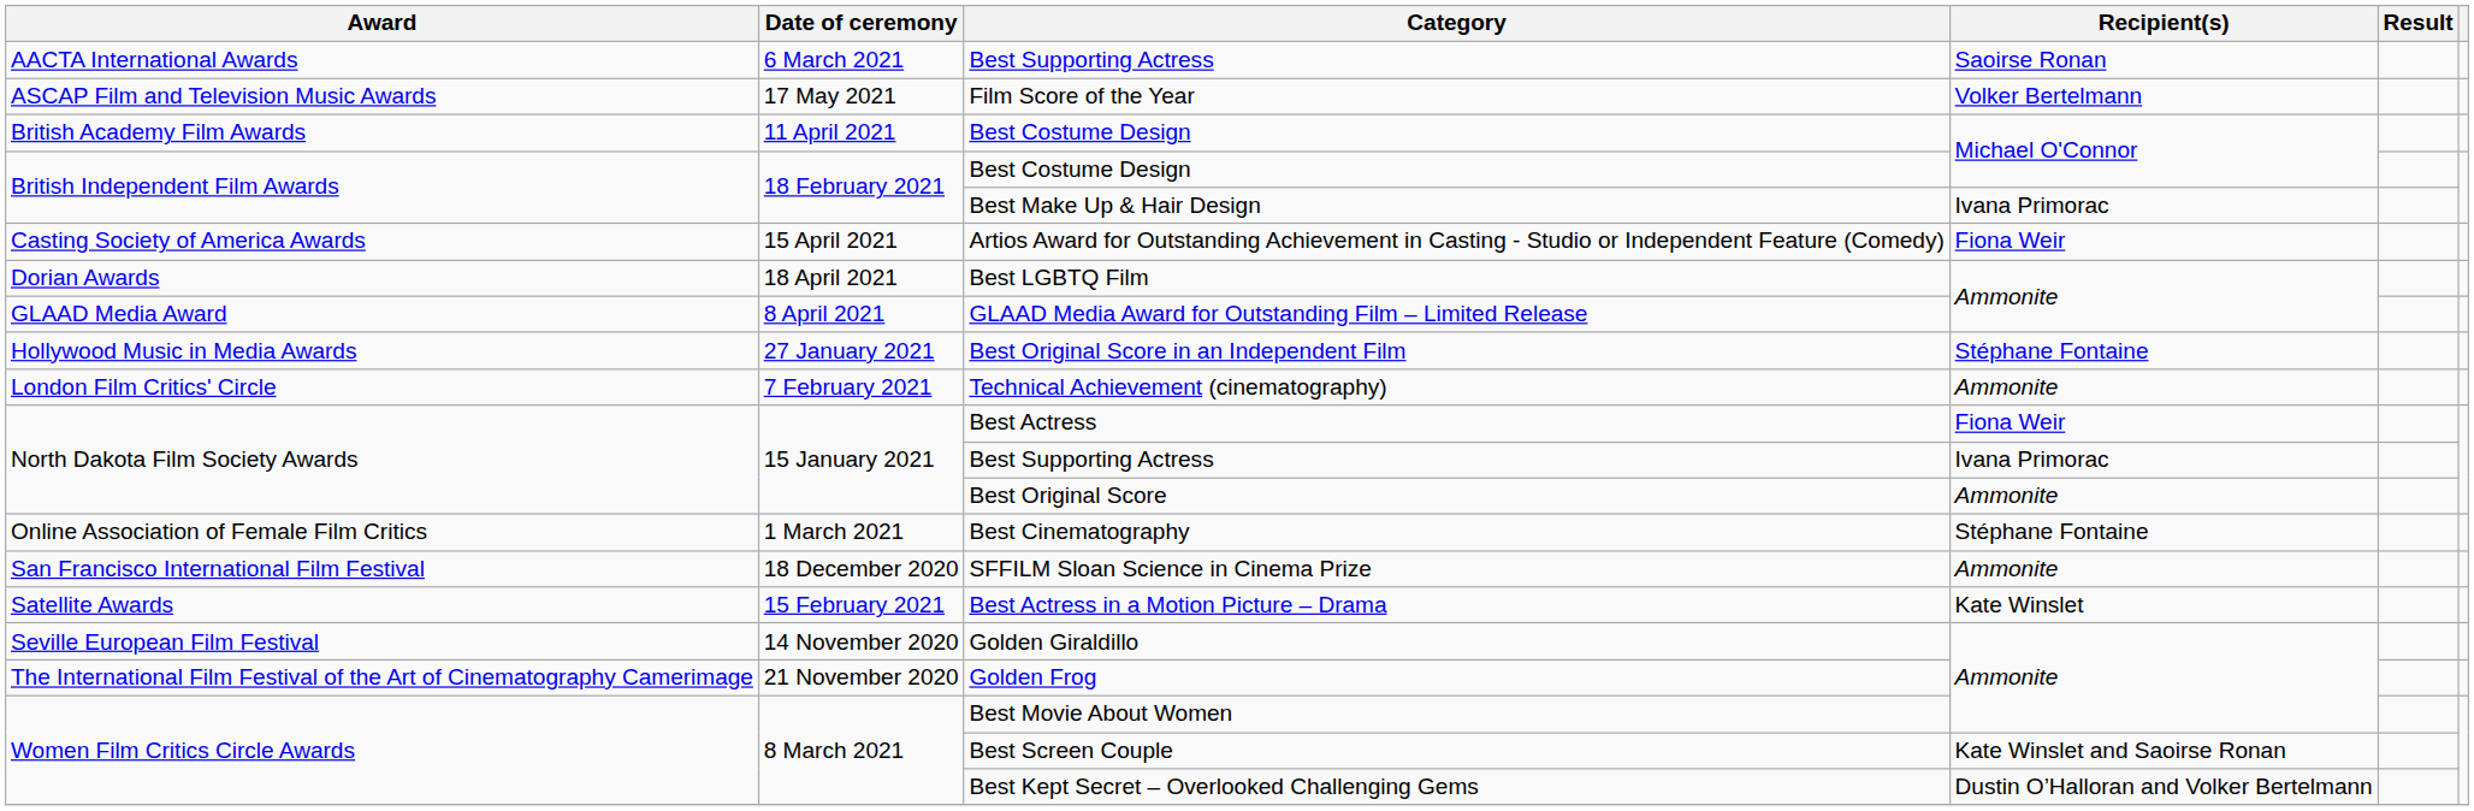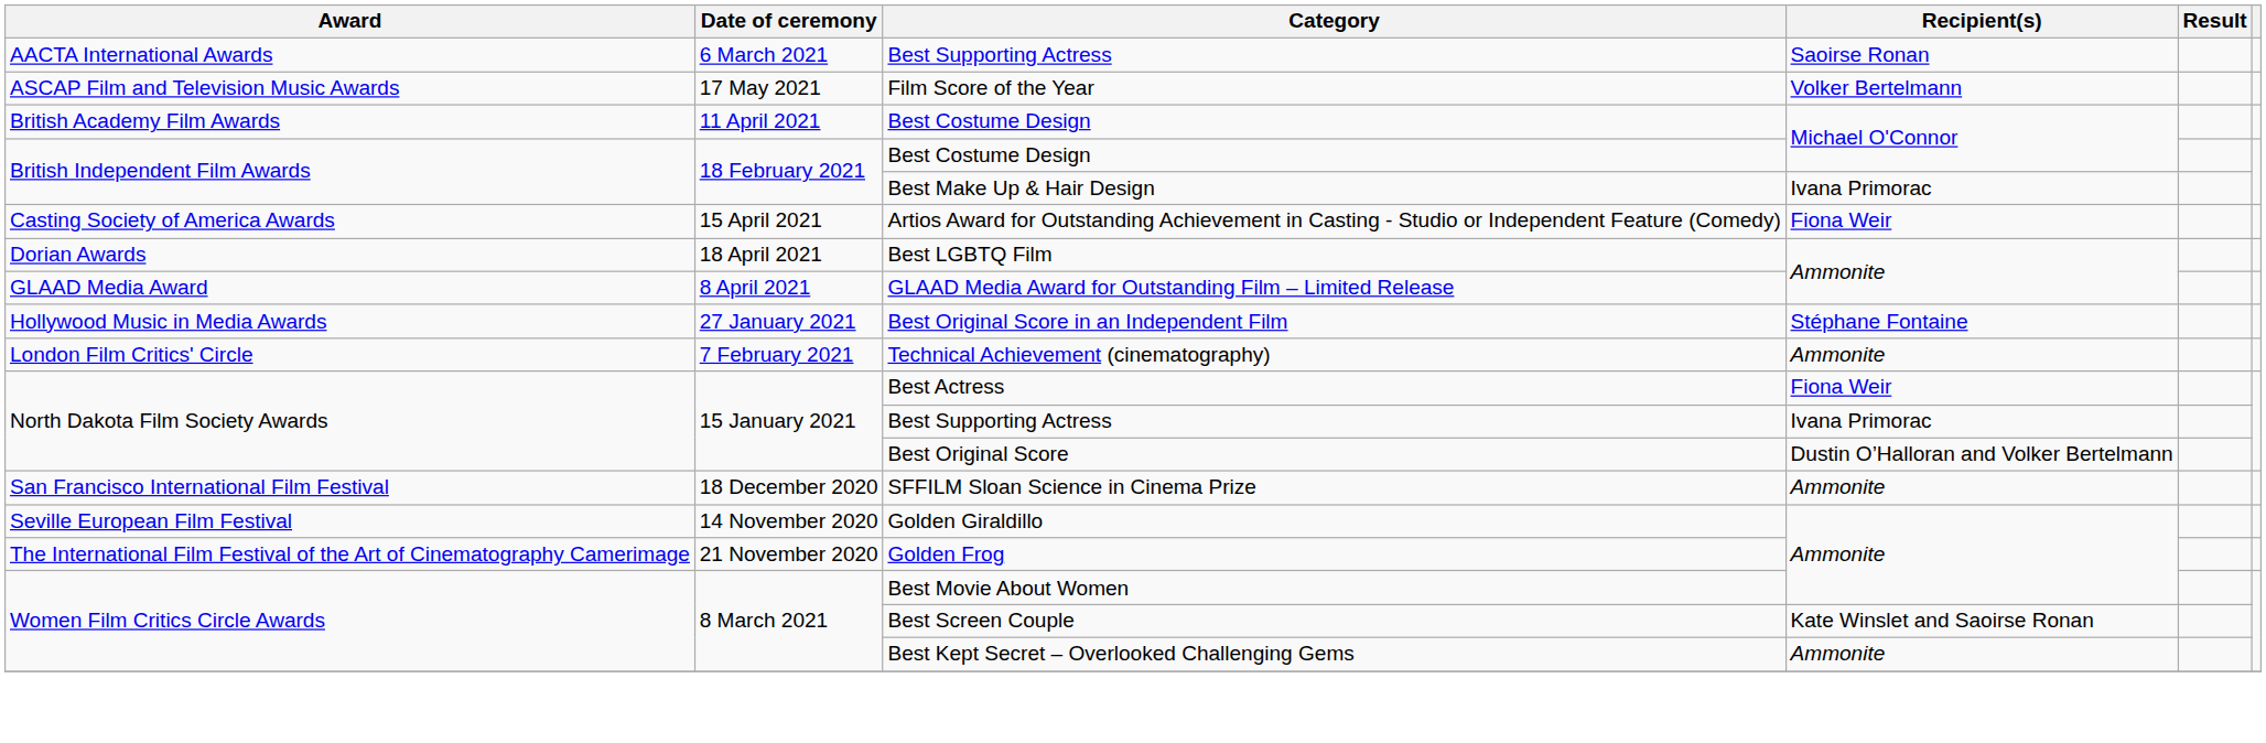Best Original Score | Recipient(s): Ammonite -> Dustin O’Halloran and Volker Bertelmann
- row: Online Association of Female Film Critics | 1 March 2021 | Best Cinematography | Stéphane Fontaine
- row: Satellite Awards | 15 February 2021 | Best Actress in a Motion Picture – Drama | Kate Winslet
Best Kept Secret – Overlooked Challenging Gems | Recipient(s): Dustin O’Halloran and Volker Bertelmann -> Ammonite
